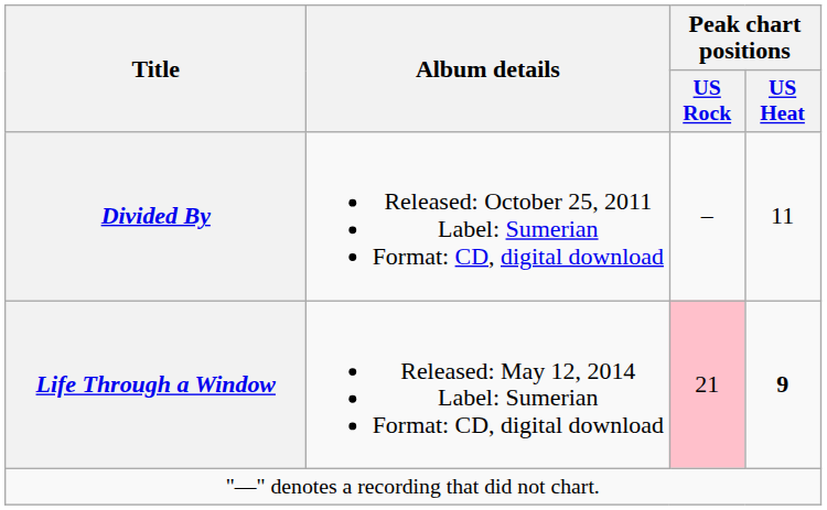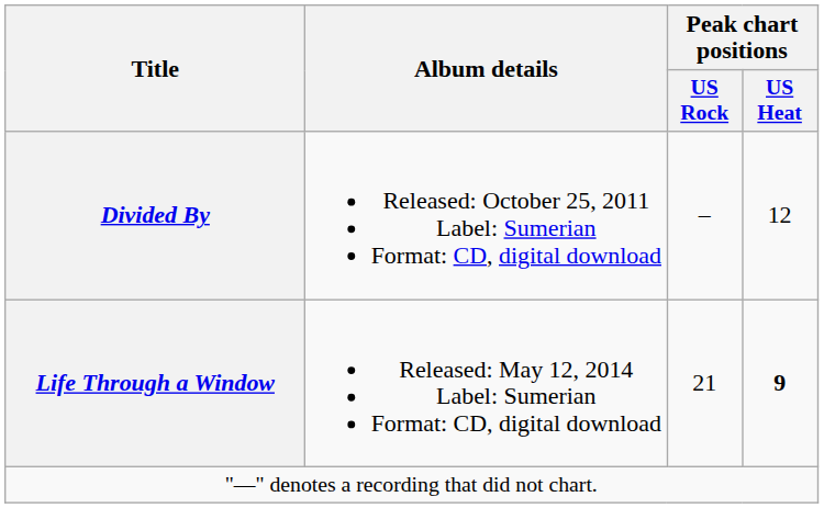Divided By | Peak chart positions / US Heat: 11 -> 12
Life Through a Window | Peak chart positions / US Rock: pink background -> no background
